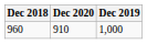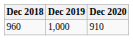columns swapped: Dec 2019 <-> Dec 2020
